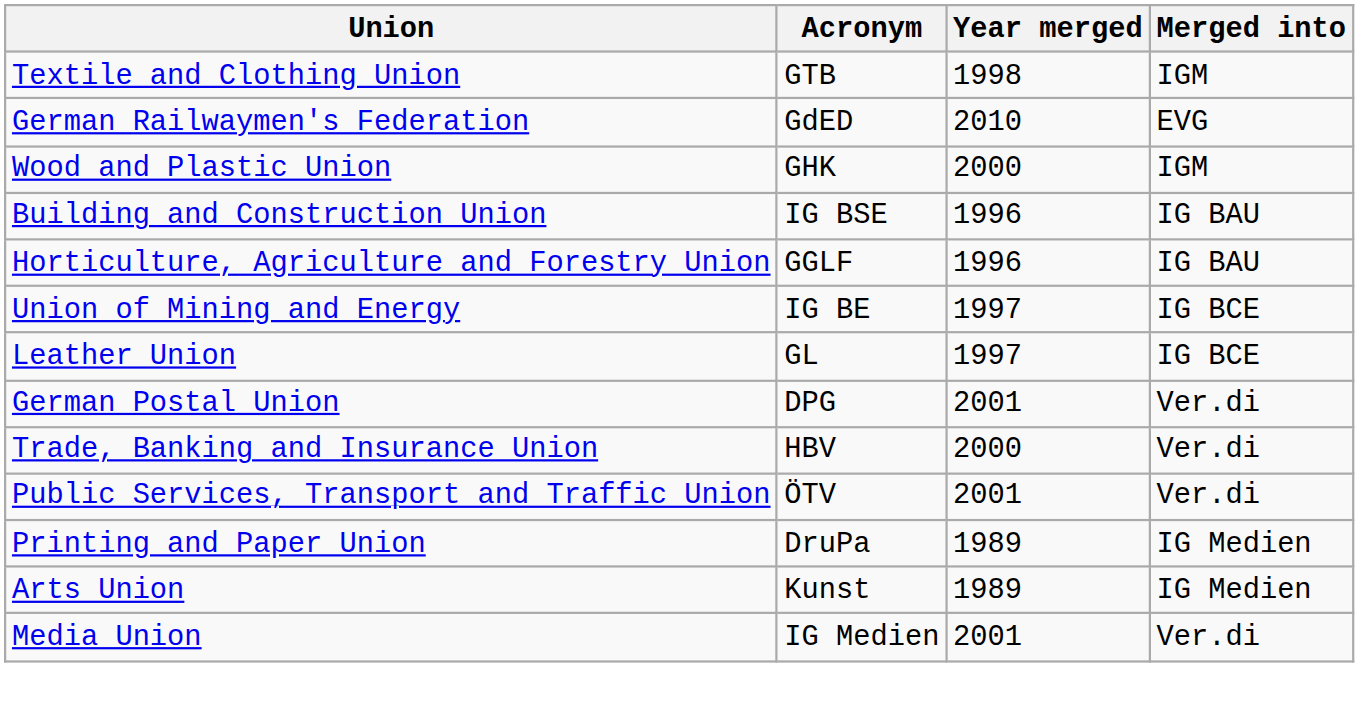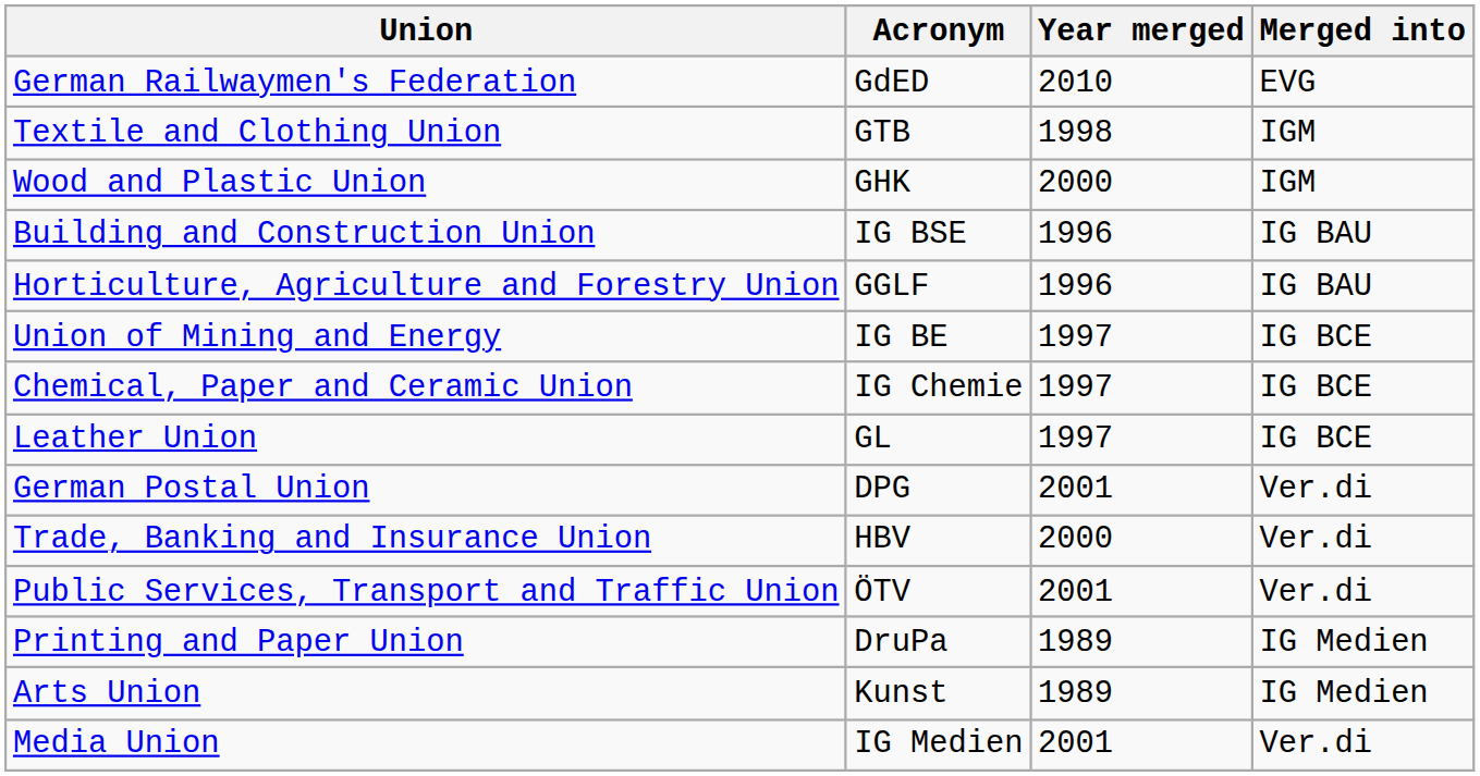rows swapped: German Railwaymen's Federation <-> Textile and Clothing Union
+ row: Chemical, Paper and Ceramic Union | IG Chemie | 1997 | IG BCE
